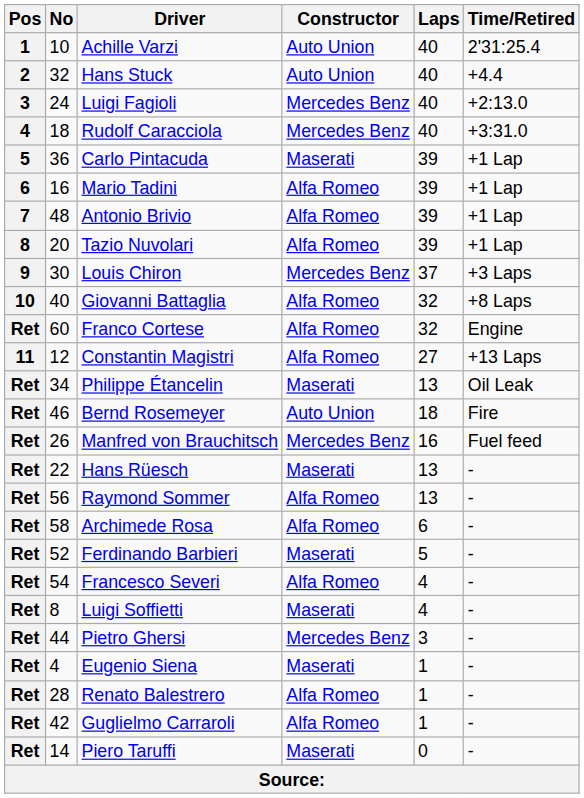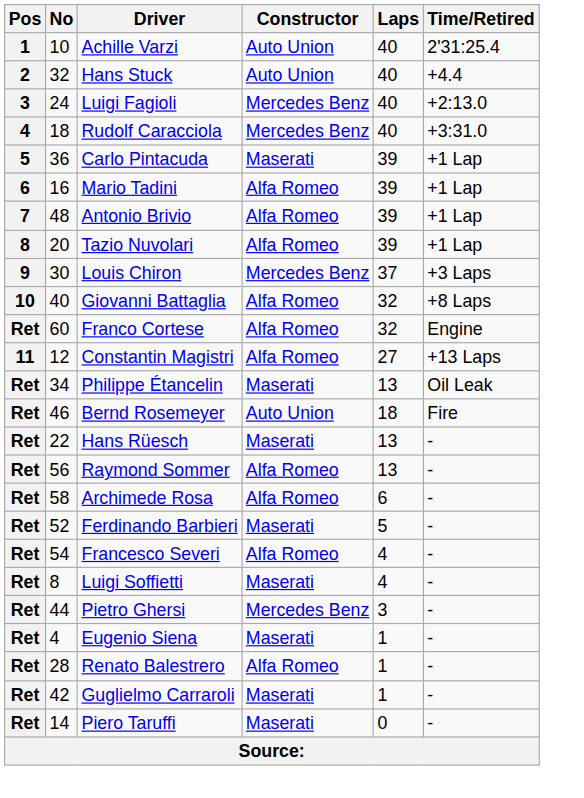- row: Ret | 26 | Manfred von Brauchitsch | Mercedes Benz | 16 | Fuel feed
Guglielmo Carraroli | Constructor: Alfa Romeo -> Maserati
